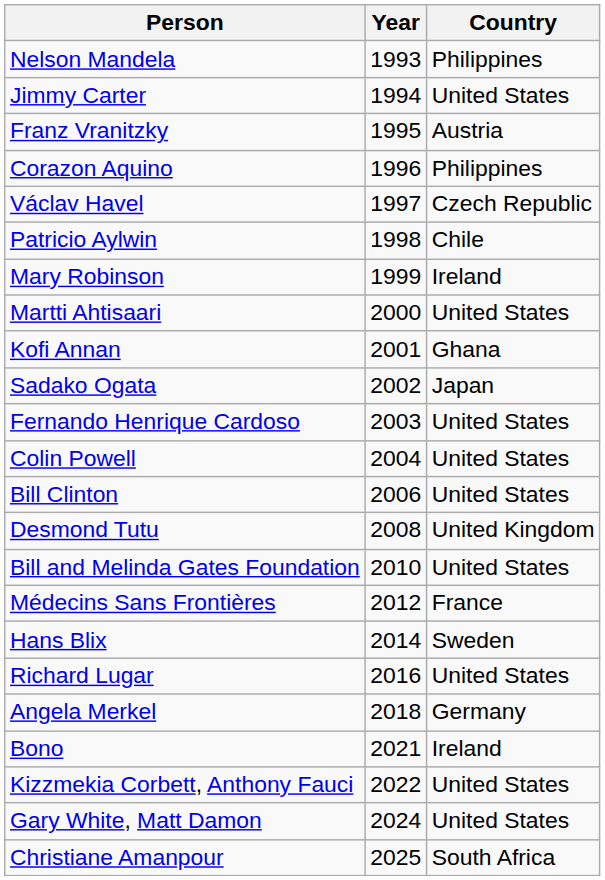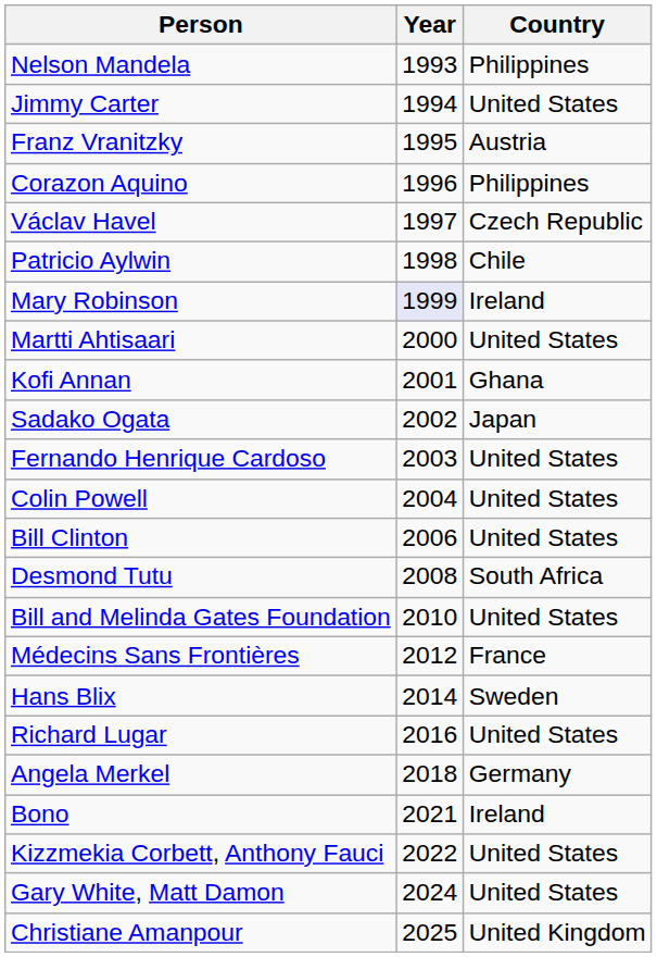Mary Robinson | Year: no background -> lavender background
Desmond Tutu | Country: United Kingdom -> South Africa
Christiane Amanpour | Country: South Africa -> United Kingdom
